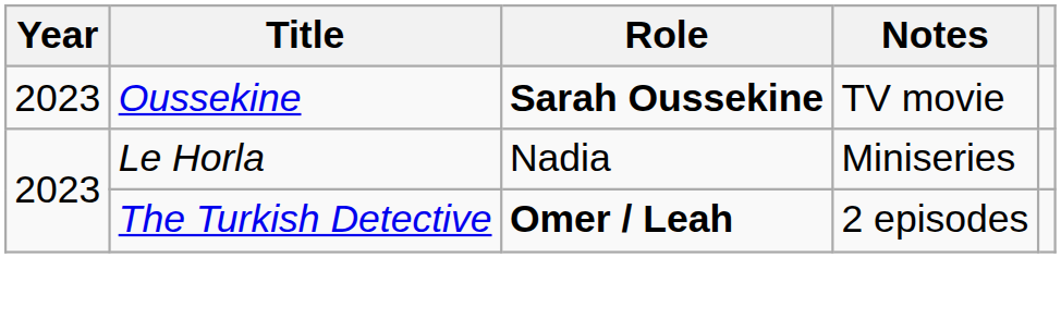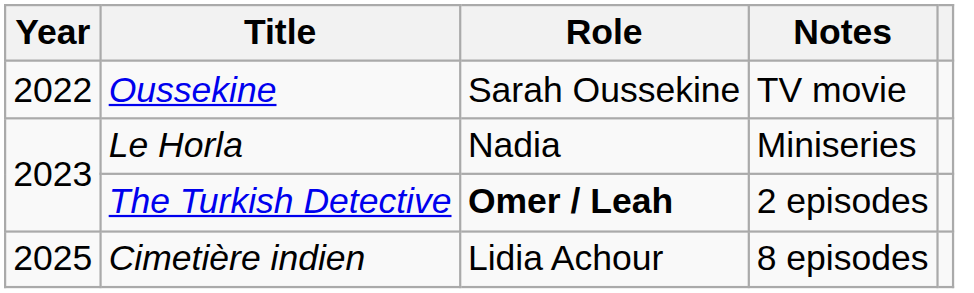Oussekine | Year: 2023 -> 2022
Oussekine | Role: bold -> normal
+ row: 2025 | Cimetière indien | Lidia Achour | 8 episodes
